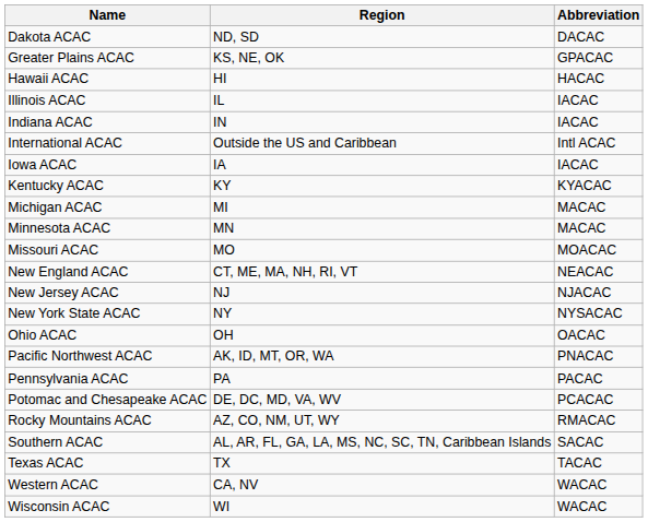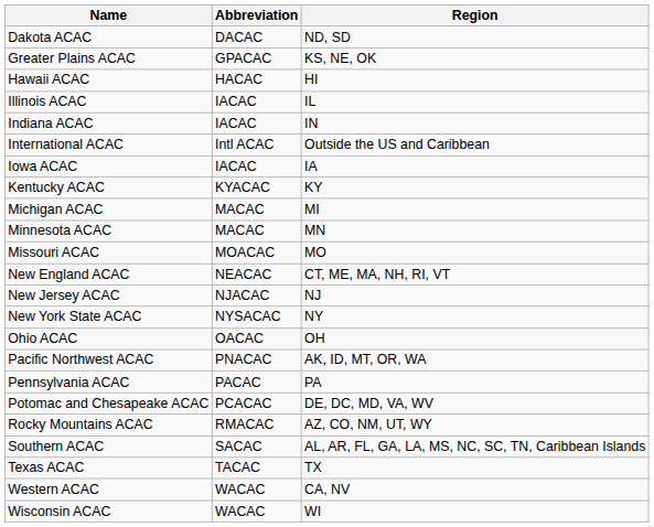columns swapped: Abbreviation <-> Region
